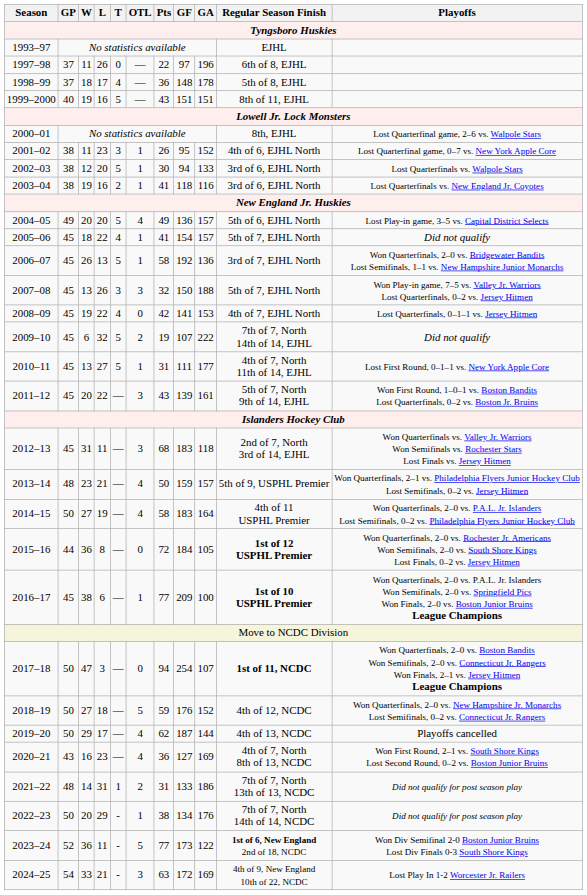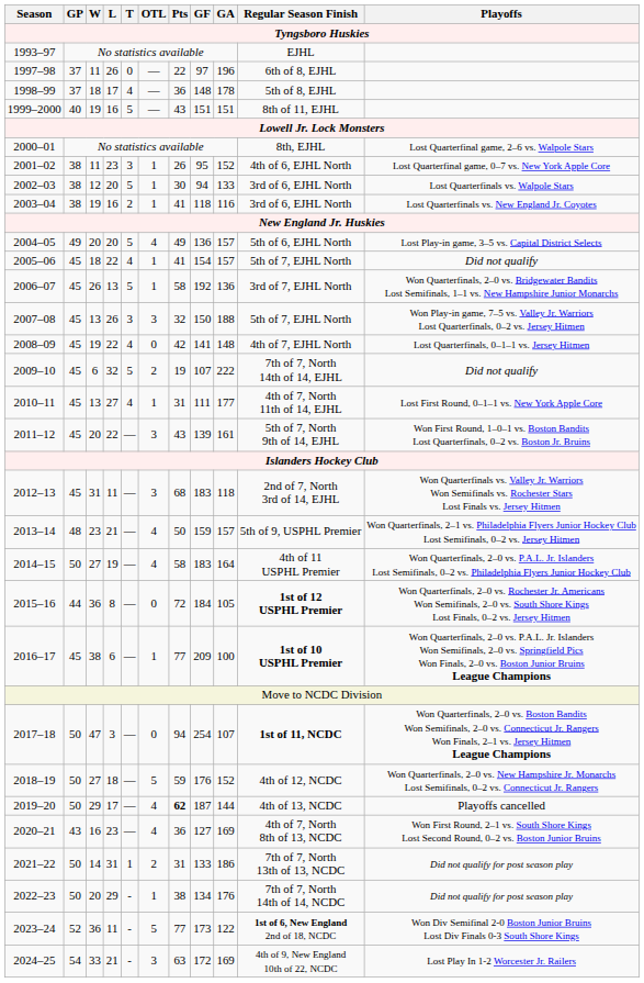2008–09 | GA: 153 -> 148
2010–11 | T: 5 -> 4
2019–20 | Pts: normal -> bold
2021–22 | GP: 48 -> 50
